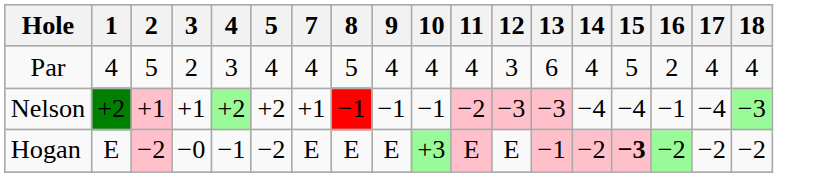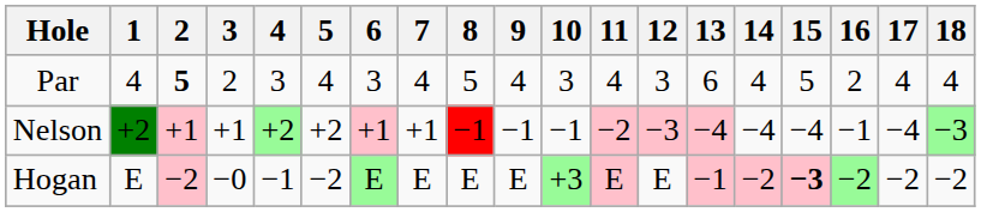+ column: 6 | 3 | +1 | E
Par | 2: normal -> bold
Par | 10: 4 -> 3
Nelson | 13: −3 -> −4
